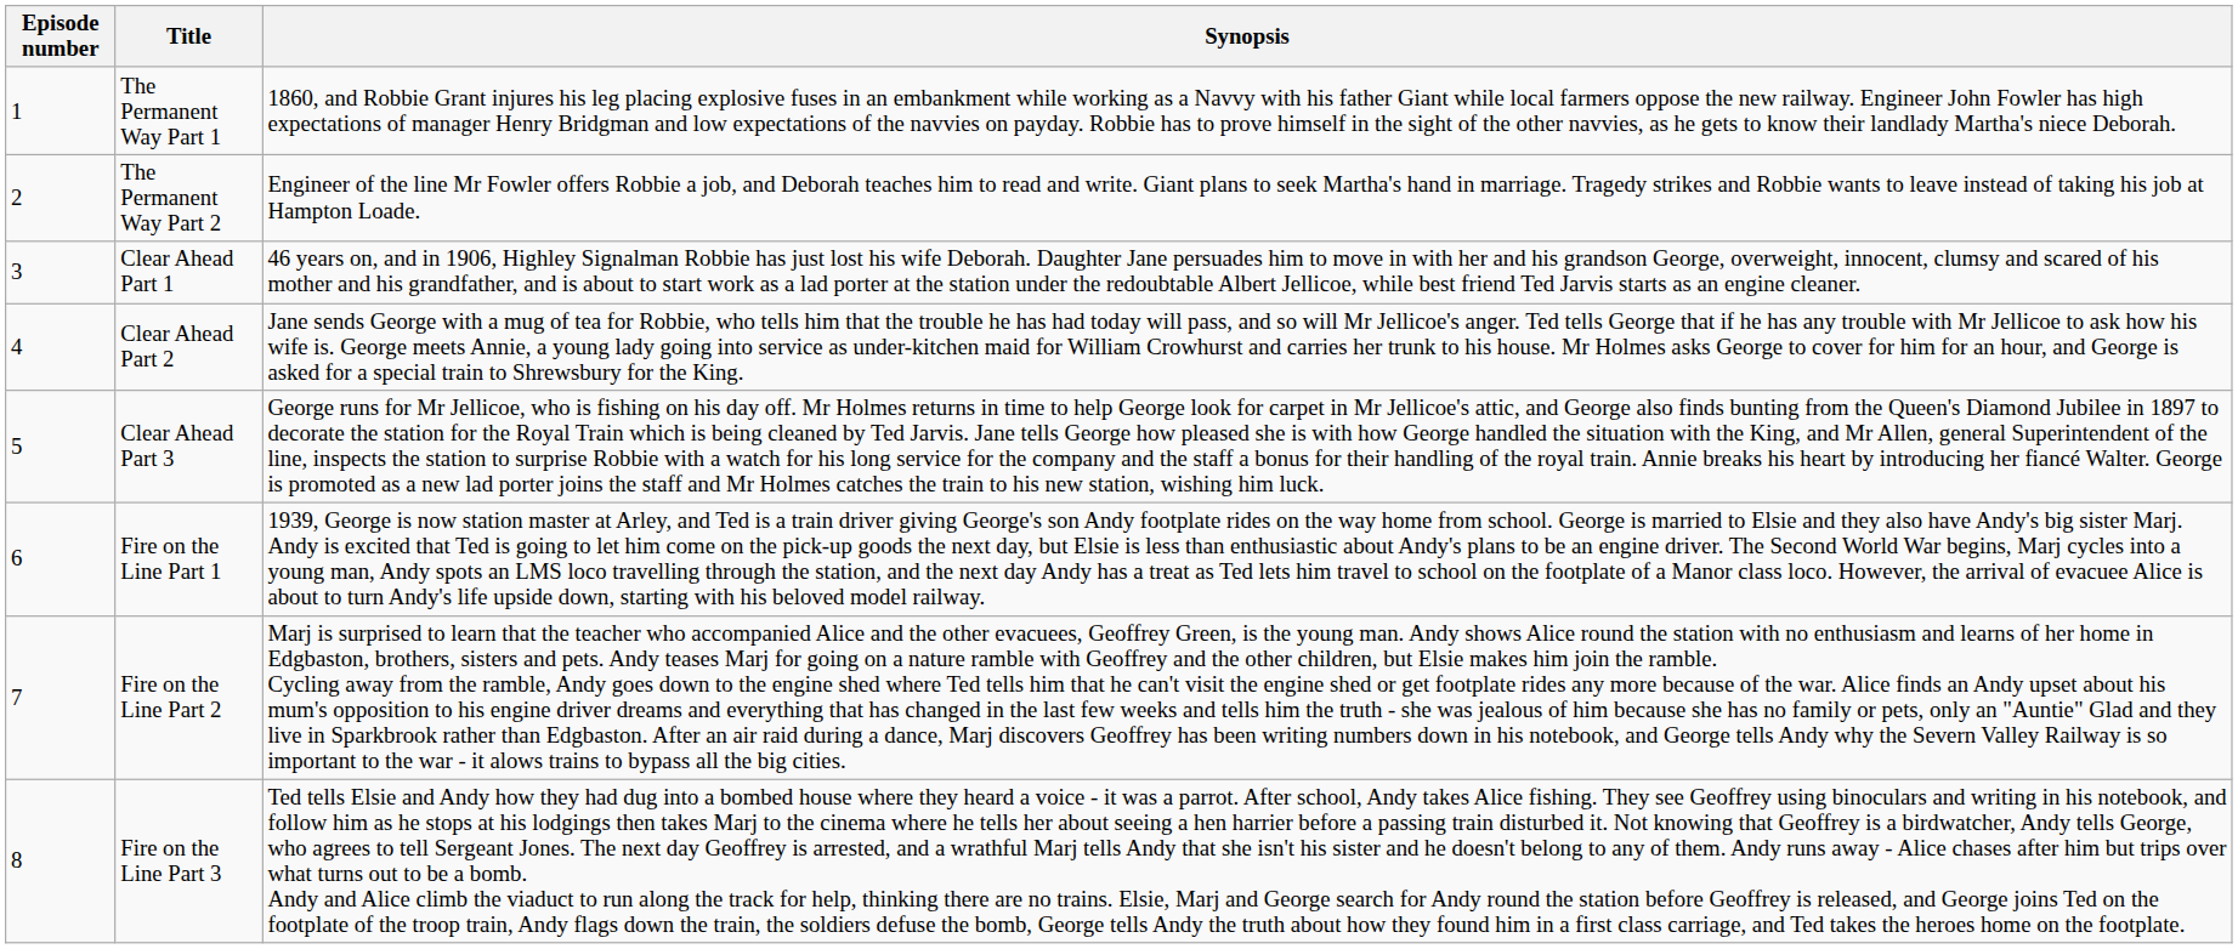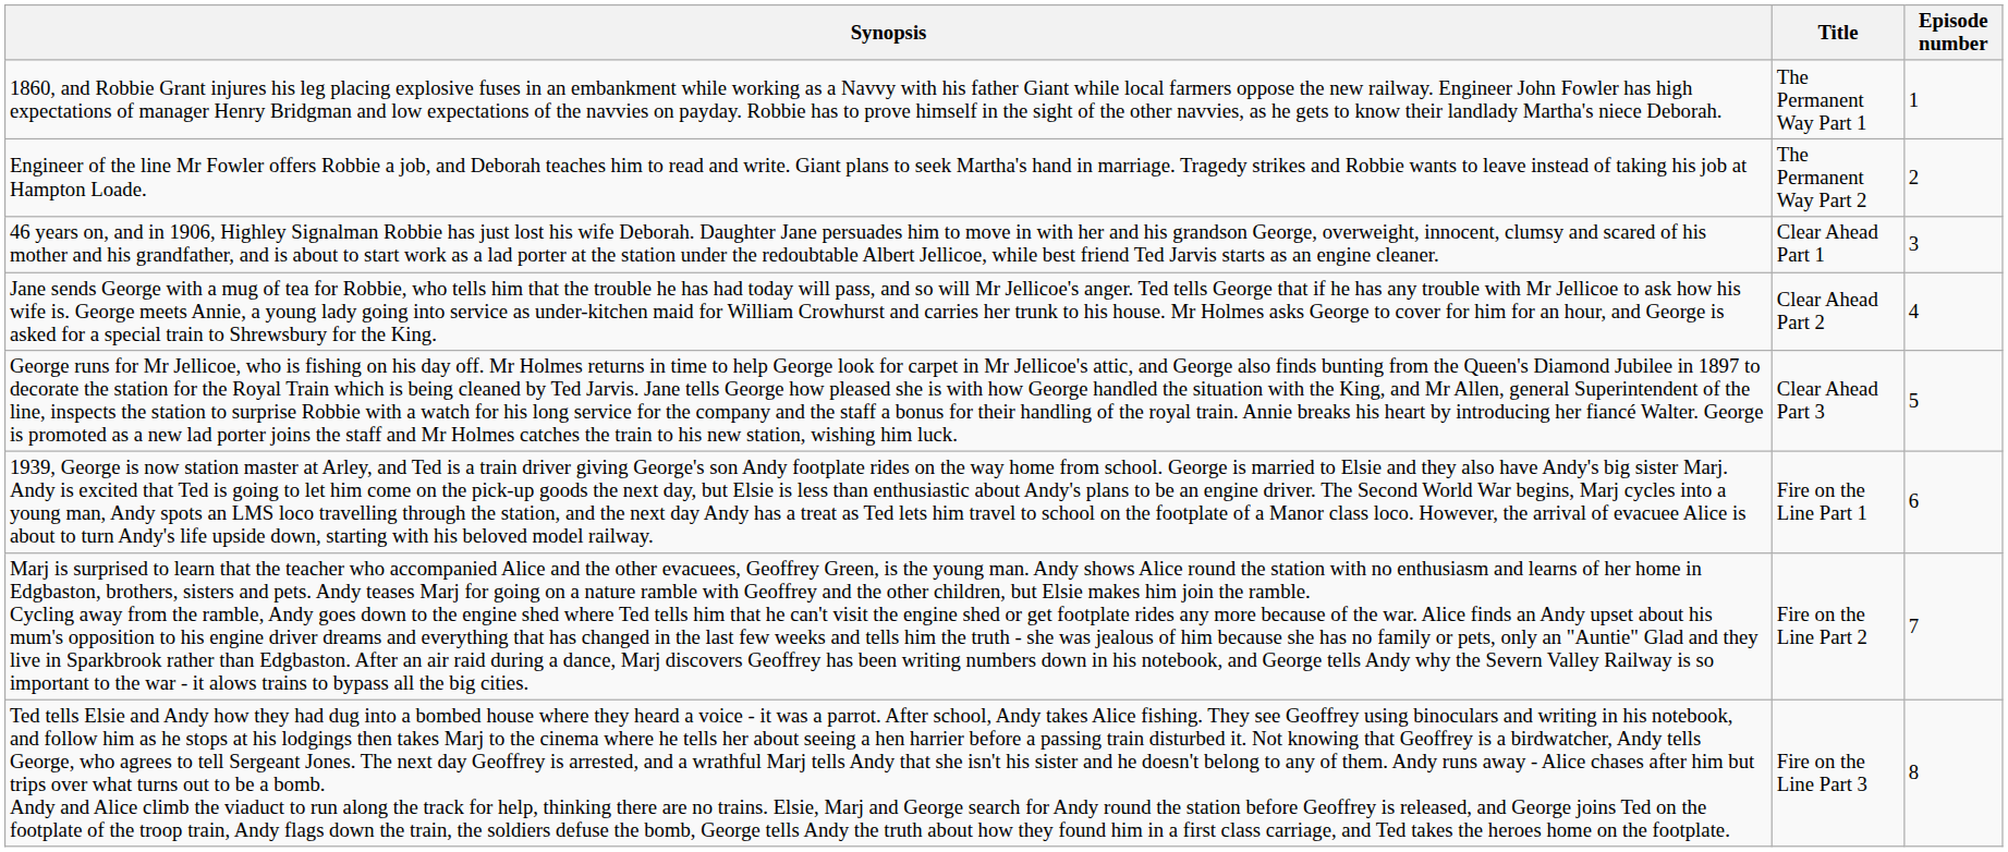columns swapped: Episode number <-> Synopsis
